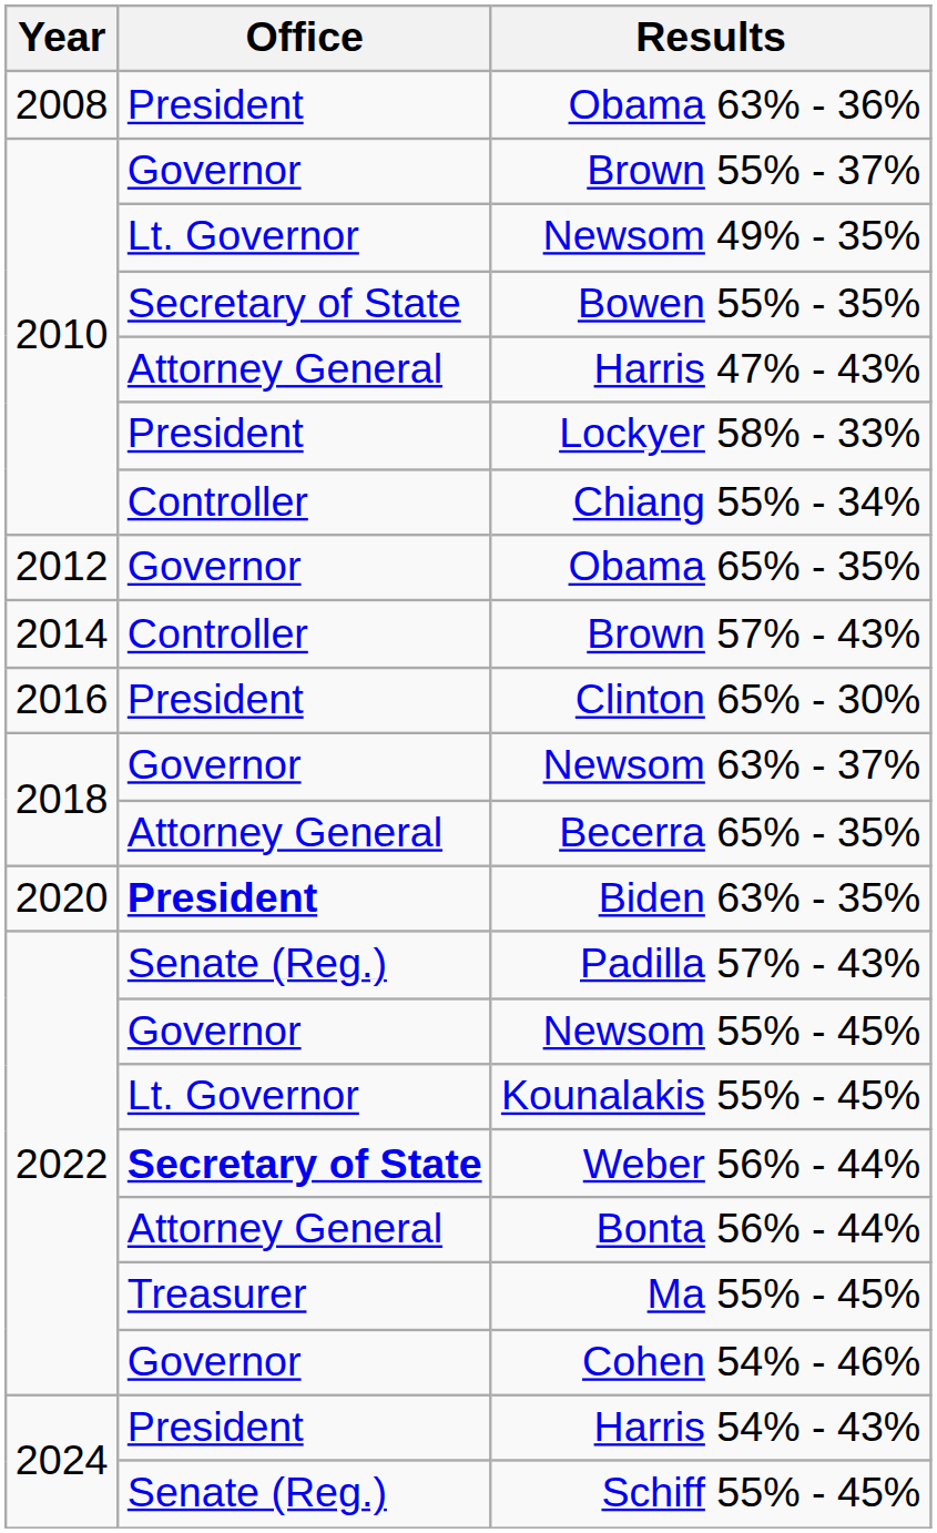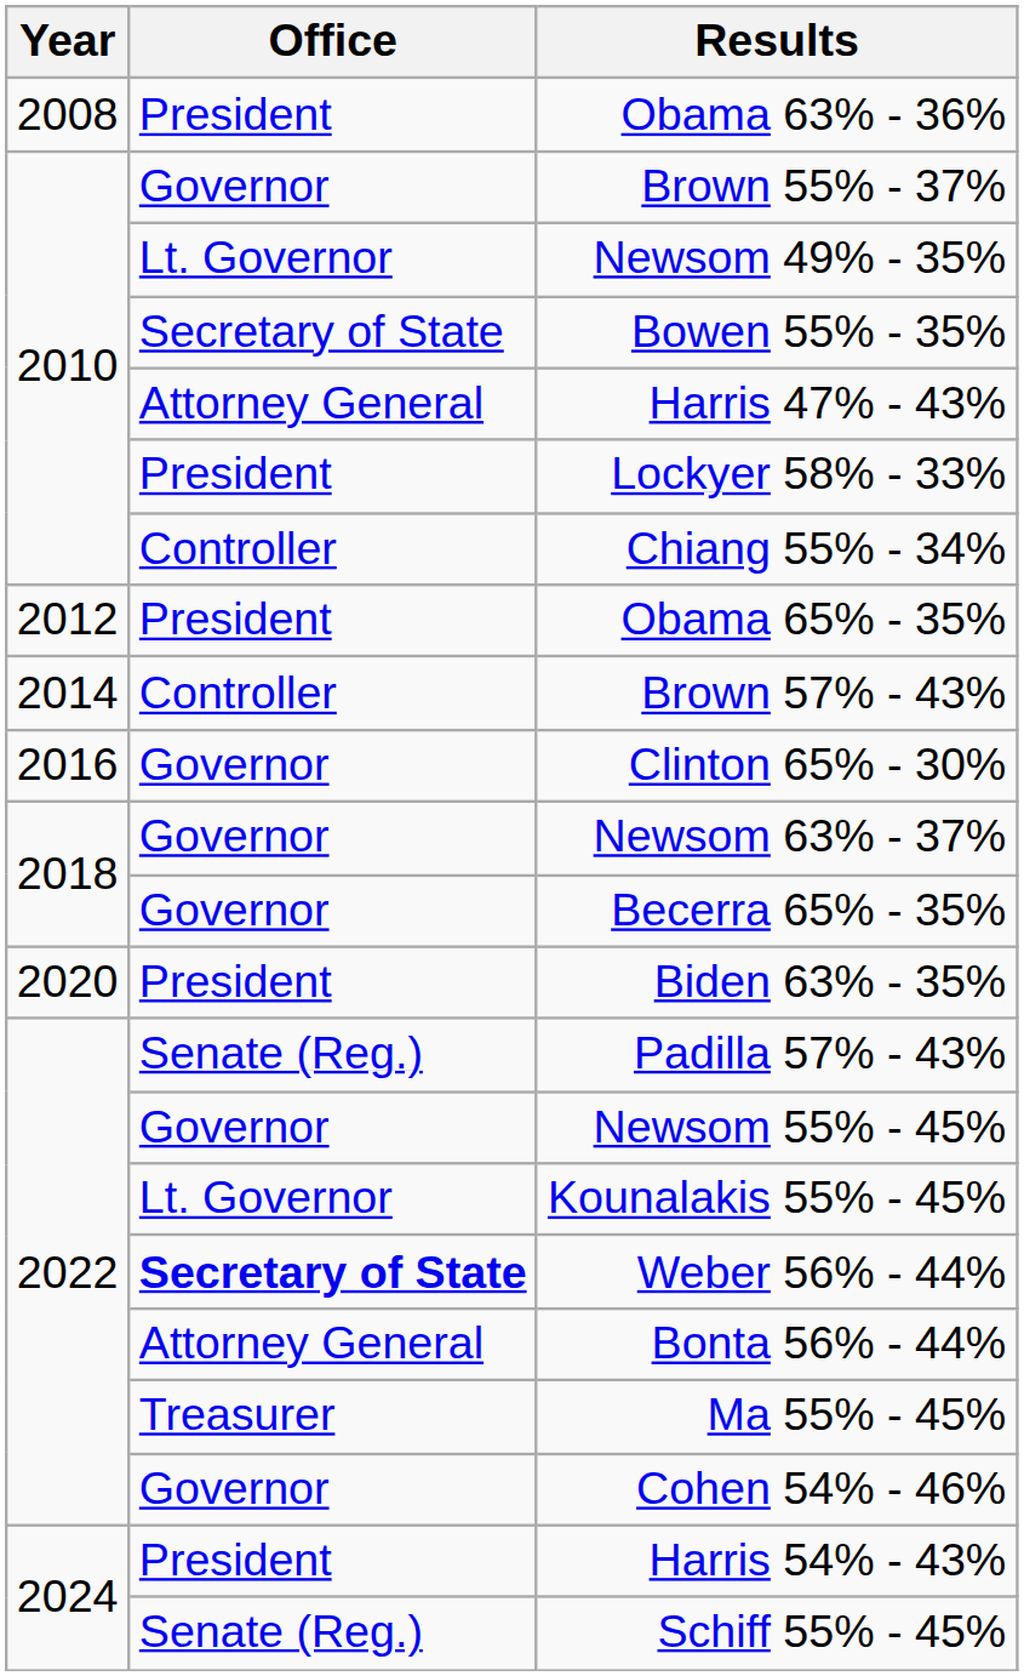Obama 65% - 35% | Office: Governor -> President
Clinton 65% - 30% | Office: President -> Governor
Becerra 65% - 35% | Office: Attorney General -> Governor
Biden 63% - 35% | Office: bold -> normal
